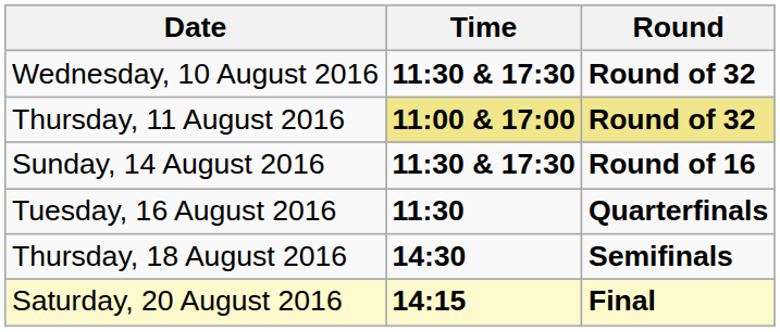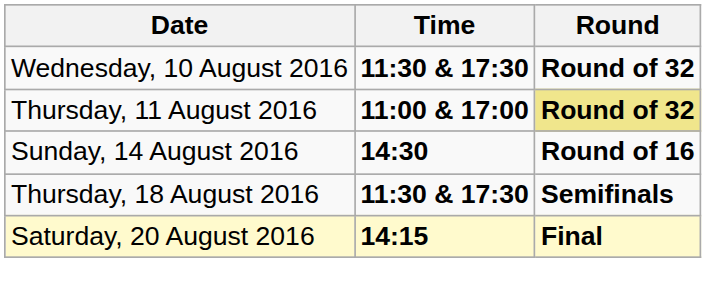Thursday, 11 August 2016 | Time: khaki background -> no background
Sunday, 14 August 2016 | Time: 11:30 & 17:30 -> 14:30
- row: Tuesday, 16 August 2016 | 11:30 | Quarterfinals
Thursday, 18 August 2016 | Time: 14:30 -> 11:30 & 17:30
